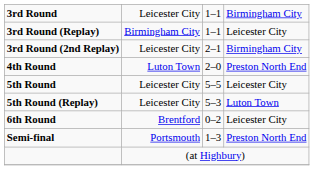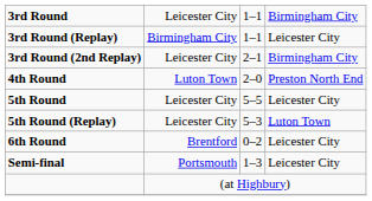Semi-final | column 4: Preston North End -> Leicester City
